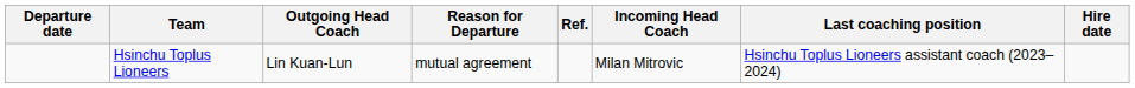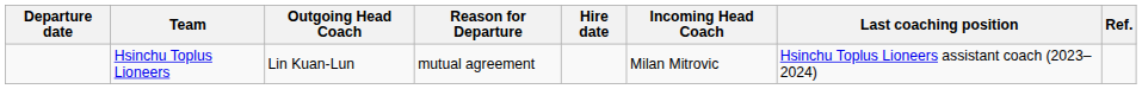columns swapped: Hire date <-> Ref.
